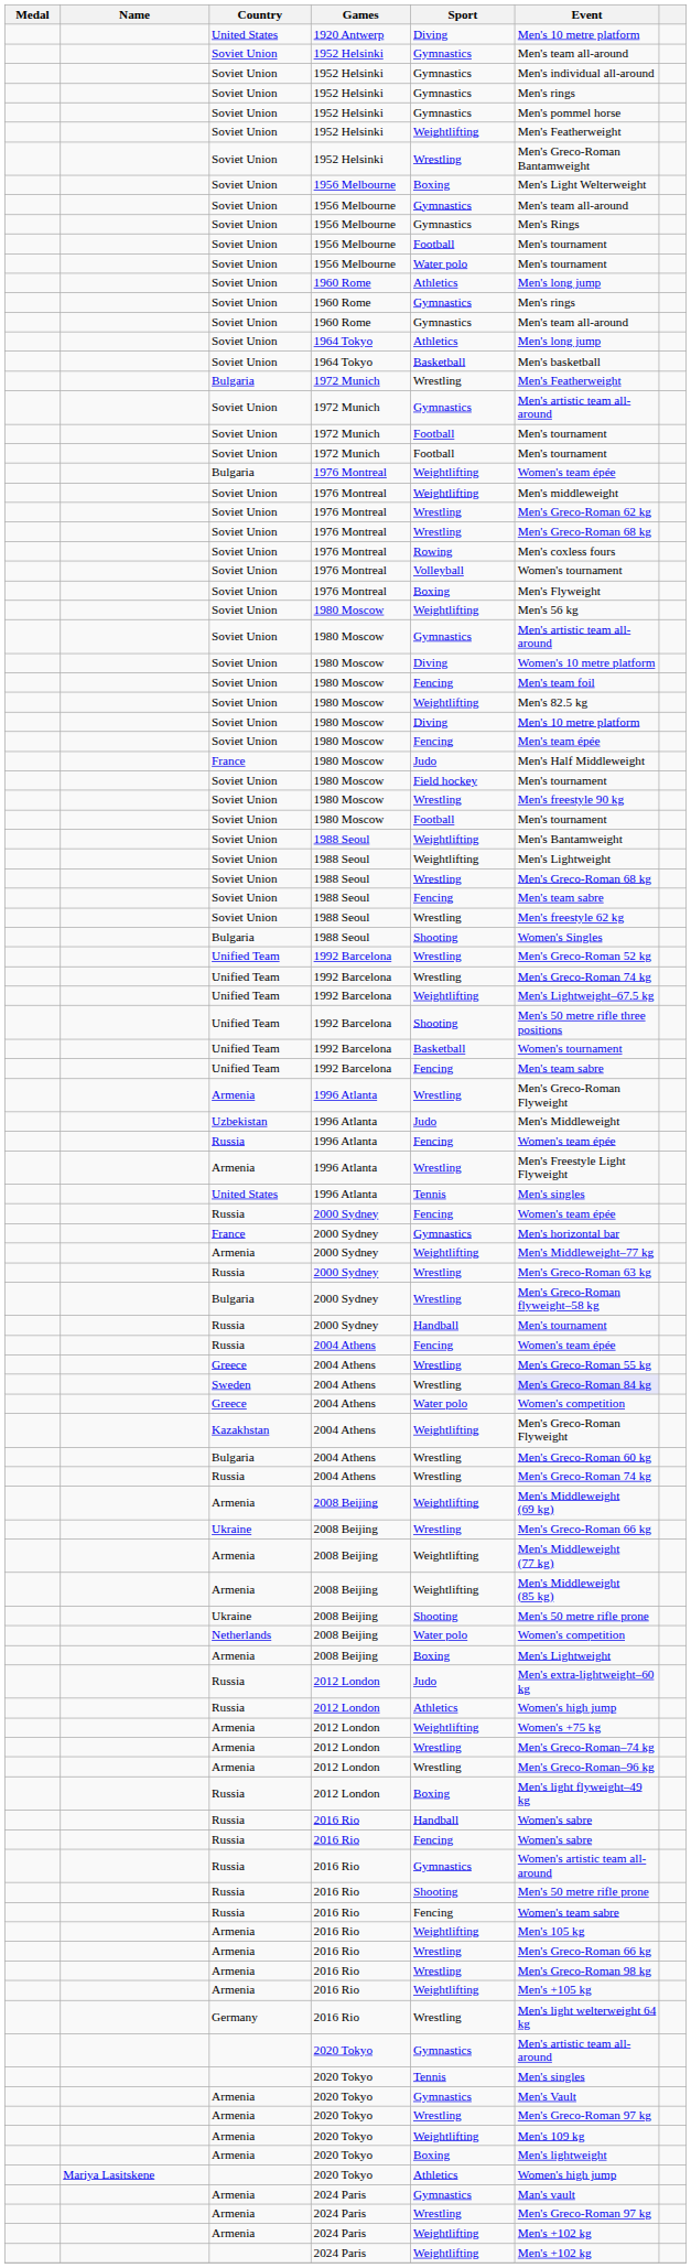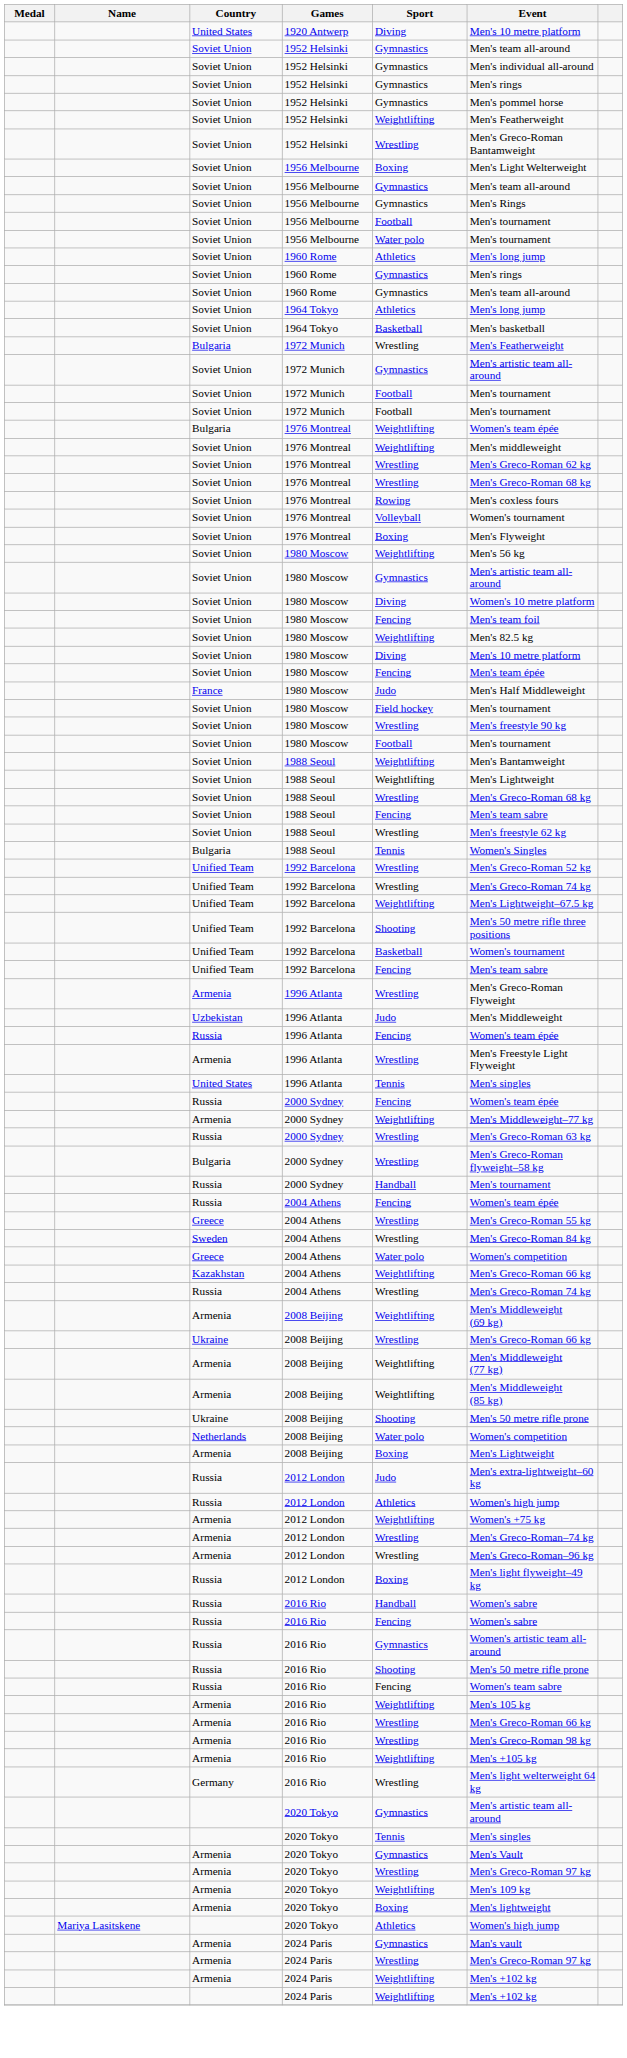Bulgaria / 1988 Seoul | Sport: Shooting -> Tennis
- row: France | 2000 Sydney | Gymnastics | Men's horizontal bar
Sweden / 2004 Athens | Event: lavender background -> no background
Kazakhstan / 2004 Athens | Event: Men's Greco-Roman Flyweight -> Men's Greco-Roman 66 kg
- row: Bulgaria | 2004 Athens | Wrestling | Men's Greco-Roman 60 kg
